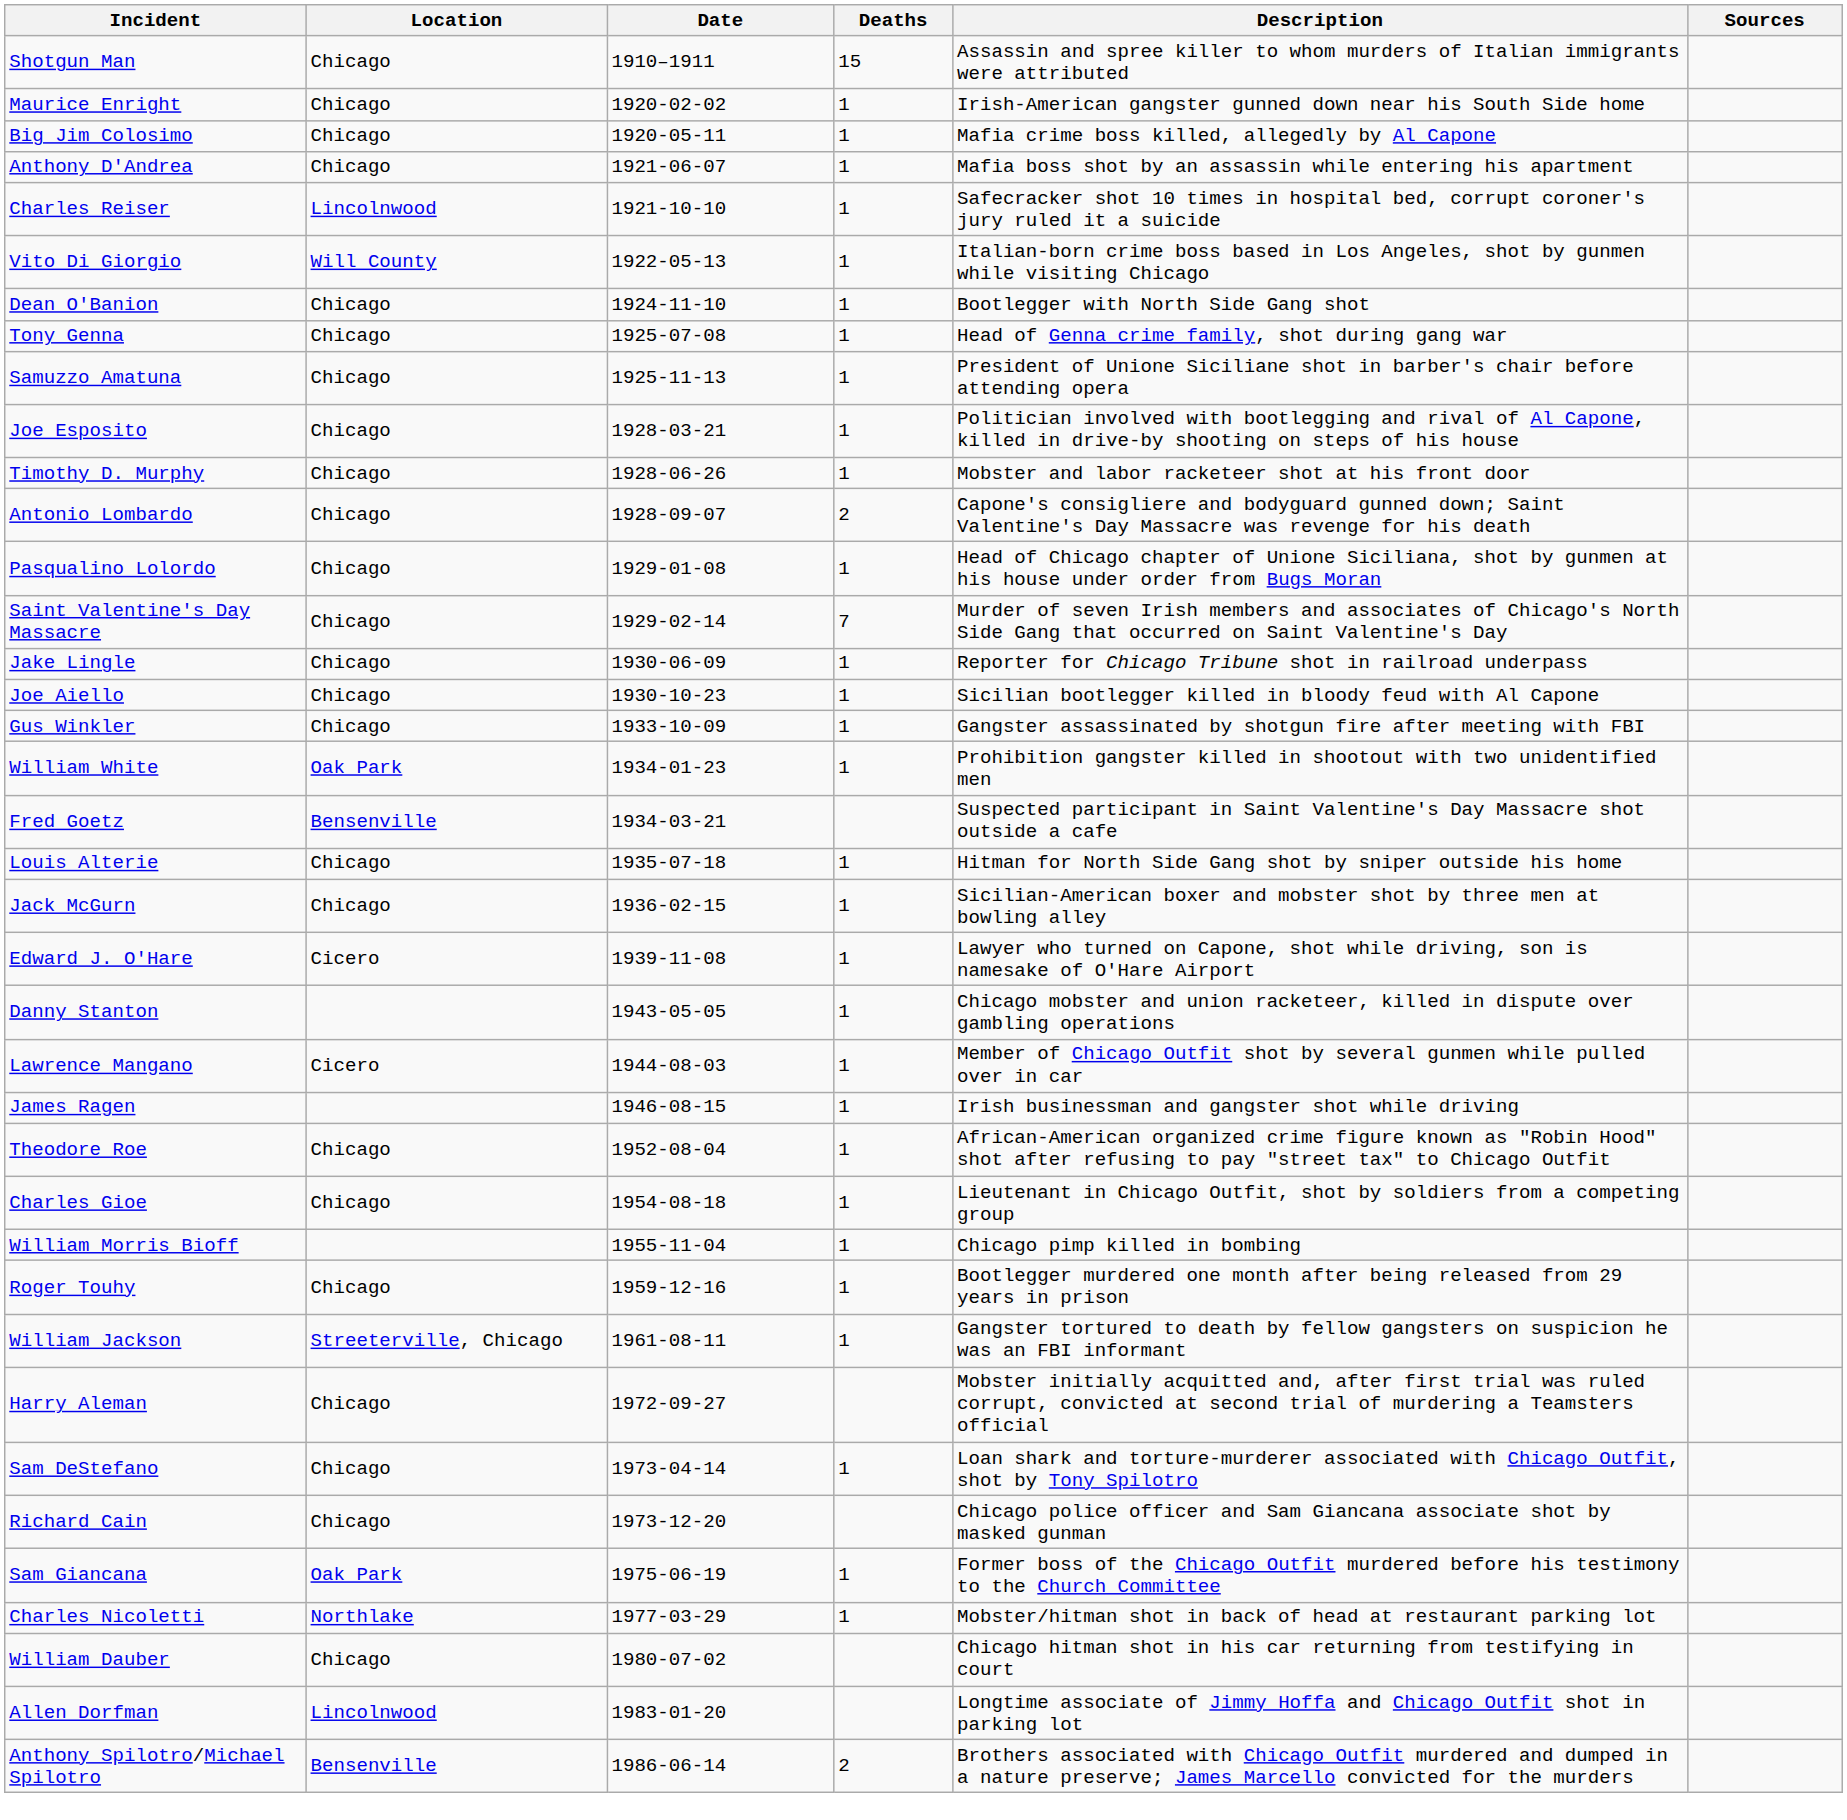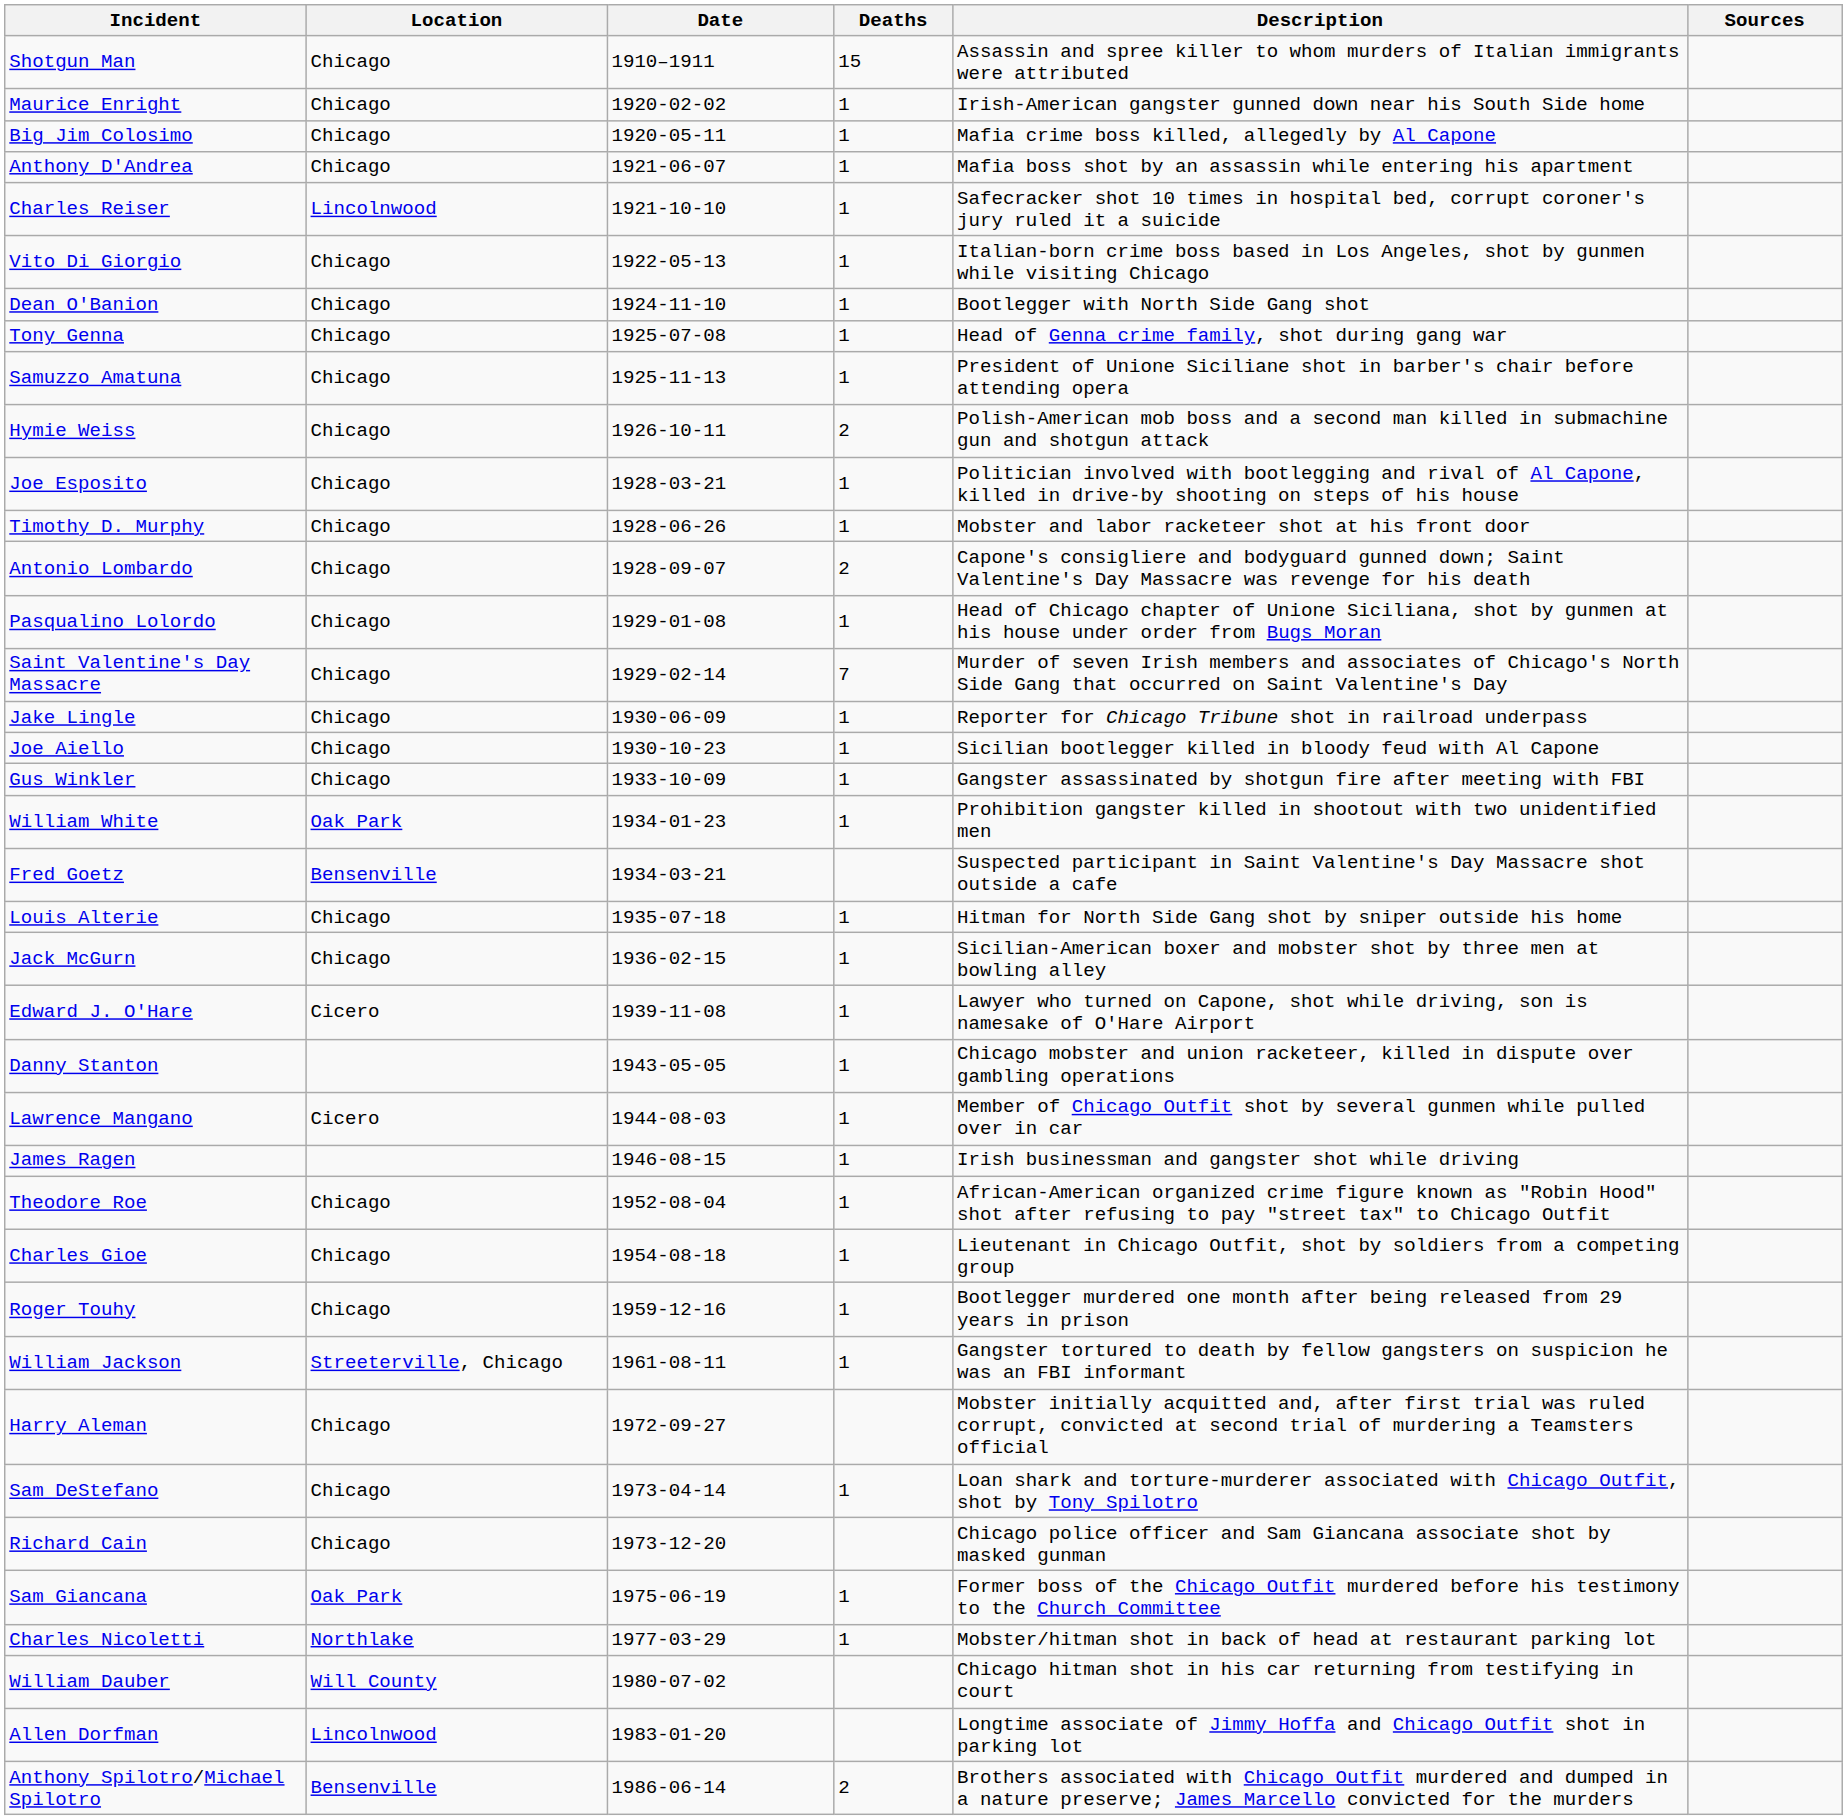Vito Di Giorgio | Location: Will County -> Chicago
+ row: Hymie Weiss | Chicago | 1926-10-11 | 2 | Polish-American mob boss and a second man killed in submachine gun and shotgun attack
- row: William Morris Bioff | 1955-11-04 | 1 | Chicago pimp killed in bombing
William Dauber | Location: Chicago -> Will County
